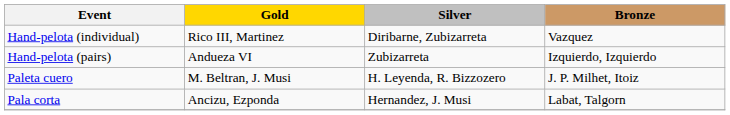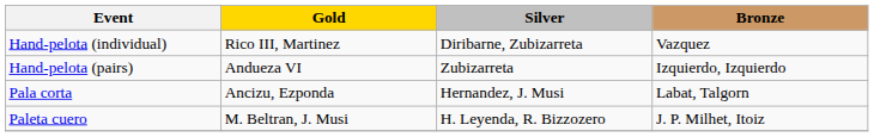rows swapped: Paleta cuero <-> Pala corta
